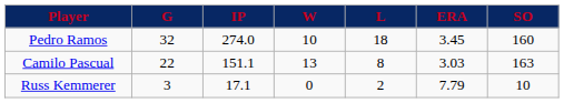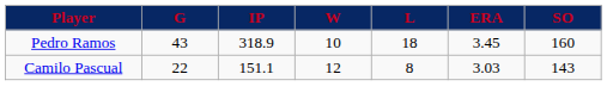Pedro Ramos | G: 32 -> 43
Pedro Ramos | IP: 274.0 -> 318.9
Camilo Pascual | W: 13 -> 12
Camilo Pascual | SO: 163 -> 143
- row: Russ Kemmerer | 3 | 17.1 | 0 | 2 | 7.79 | 10
